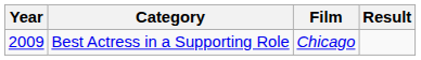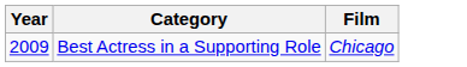- column: Result
